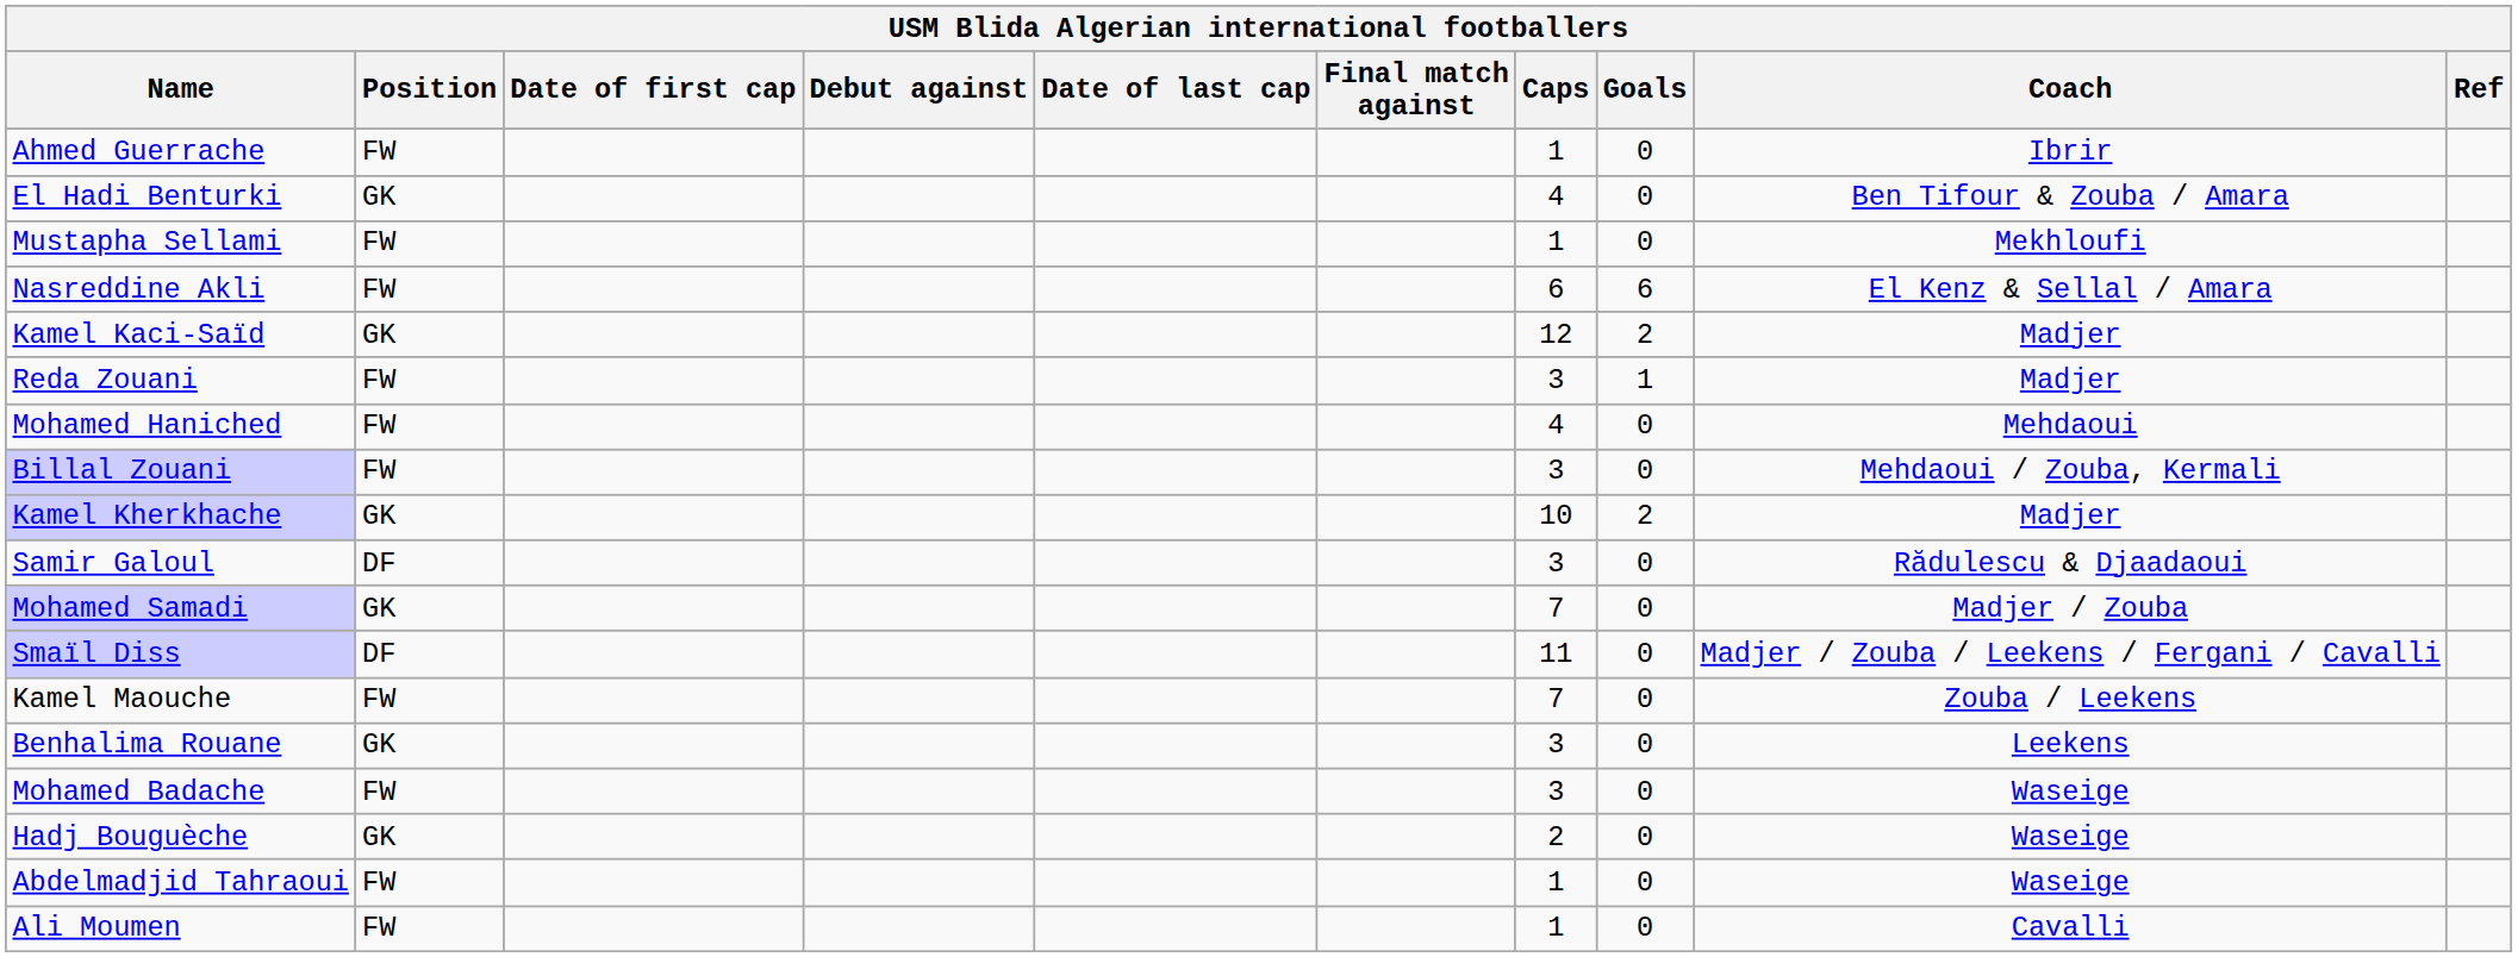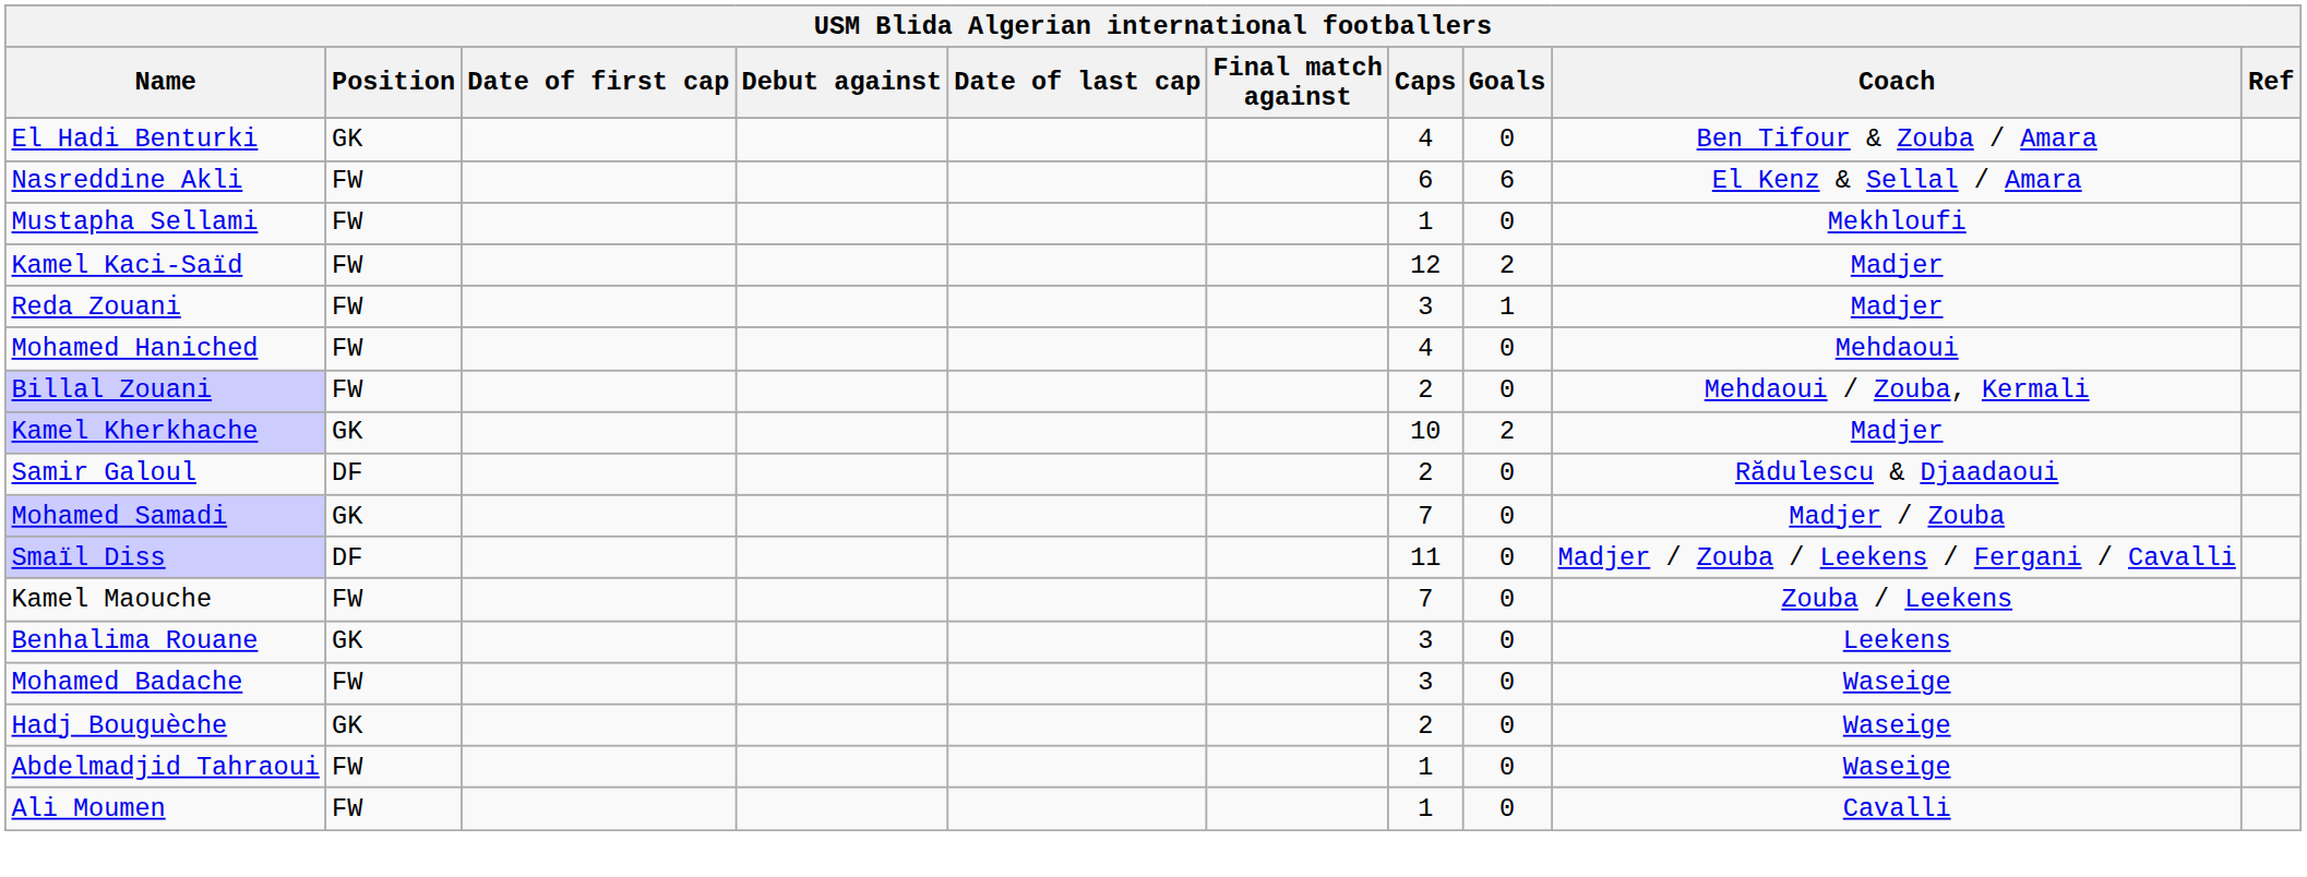- row: Ahmed Guerrache | FW | 1 | 0 | Ibrir
rows swapped: Mustapha Sellami <-> Nasreddine Akli
Kamel Kaci-Saïd | Position: GK -> FW
Billal Zouani | Caps: 3 -> 2
Samir Galoul | Caps: 3 -> 2
